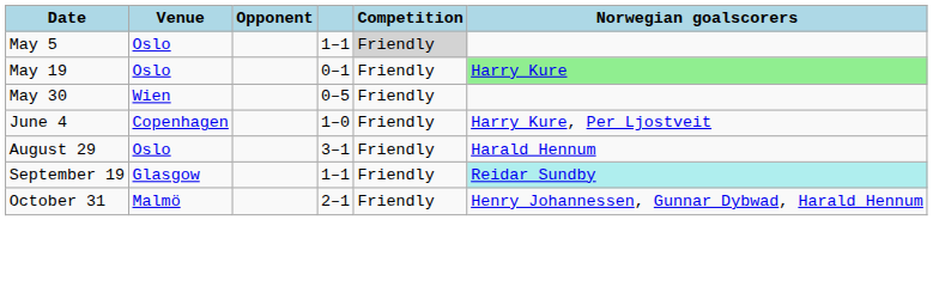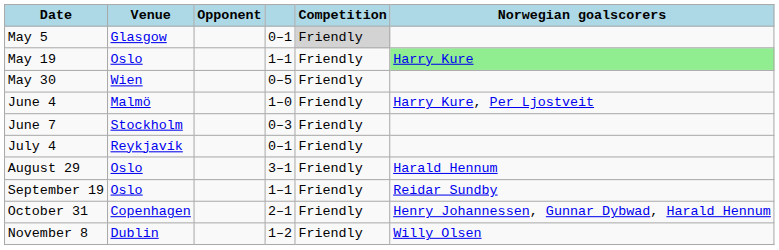May 5 | Venue: Oslo -> Glasgow
May 5 | column 4: 1–1 -> 0–1
May 19 | column 4: 0–1 -> 1–1
June 4 | Venue: Copenhagen -> Malmö
+ row: June 7 | Stockholm | 0–3 | Friendly
+ row: July 4 | Reykjavík | 0–1 | Friendly
September 19 | Venue: Glasgow -> Oslo
September 19 | Norwegian goalscorers: paleturquoise background -> no background
October 31 | Venue: Malmö -> Copenhagen
+ row: November 8 | Dublin | 1–2 | Friendly | Willy Olsen
